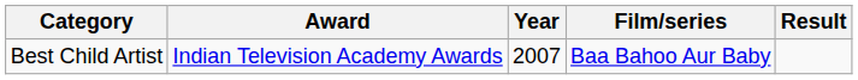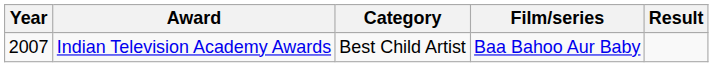columns swapped: Year <-> Category
